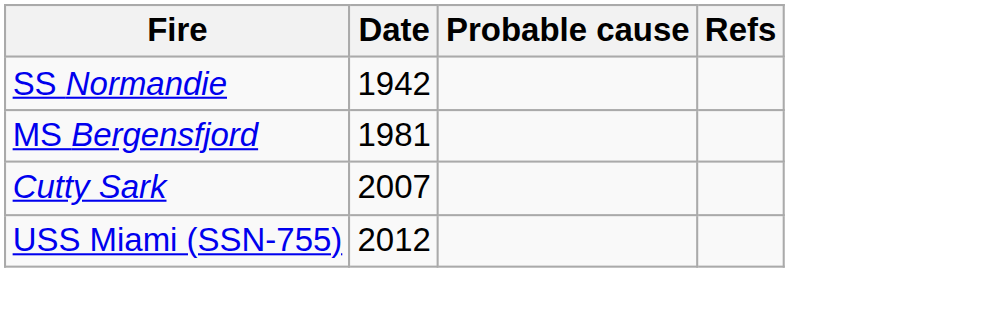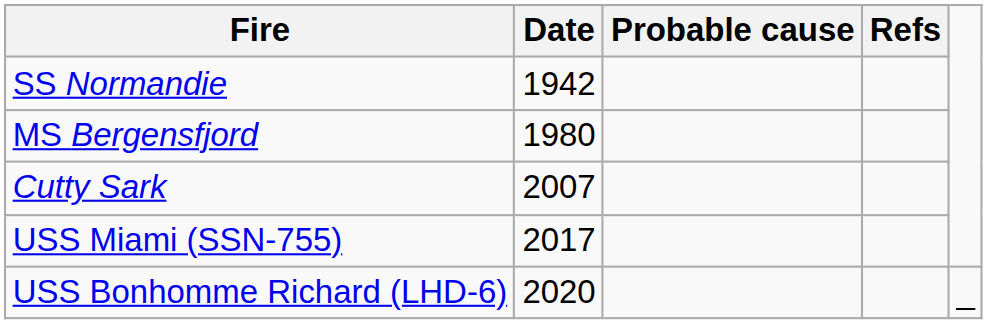MS Bergensfjord | Date: 1981 -> 1980
USS Miami (SSN-755) | Date: 2012 -> 2017
+ row: USS Bonhomme Richard (LHD-6) | 2020 | _
